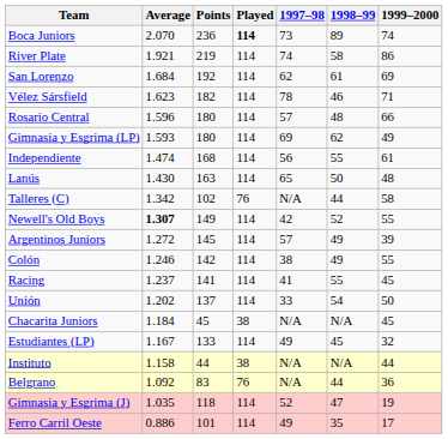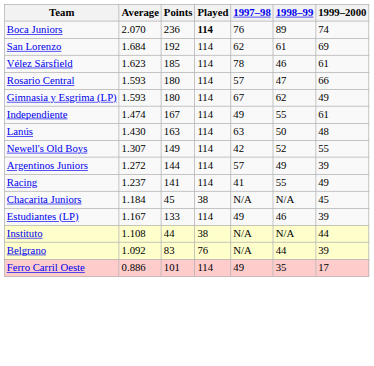Boca Juniors | 1997–98: 73 -> 76
- row: River Plate | 1.921 | 219 | 114 | 74 | 58 | 86
Vélez Sársfield | Points: 182 -> 185
Vélez Sársfield | 1999–2000: 71 -> 61
Rosario Central | Average: 1.596 -> 1.593
Rosario Central | 1998–99: 48 -> 47
Gimnasia y Esgrima (LP) | 1997–98: 69 -> 67
Independiente | Points: 168 -> 167
Independiente | 1997–98: 56 -> 49
Lanús | 1997–98: 65 -> 63
- row: Talleres (C) | 1.342 | 102 | 76 | N/A | 44 | 58
Newell's Old Boys | Average: bold -> normal
Argentinos Juniors | Points: 145 -> 144
- row: Colón | 1.246 | 142 | 114 | 38 | 49 | 55
Racing | 1999–2000: 45 -> 49
- row: Unión | 1.202 | 137 | 114 | 33 | 54 | 50
Estudiantes (LP) | 1998–99: 45 -> 46
Estudiantes (LP) | 1999–2000: 32 -> 39
Instituto | Average: 1.158 -> 1.108
Belgrano | 1999–2000: 36 -> 39
- row: Gimnasia y Esgrima (J) | 1.035 | 118 | 114 | 52 | 47 | 19
